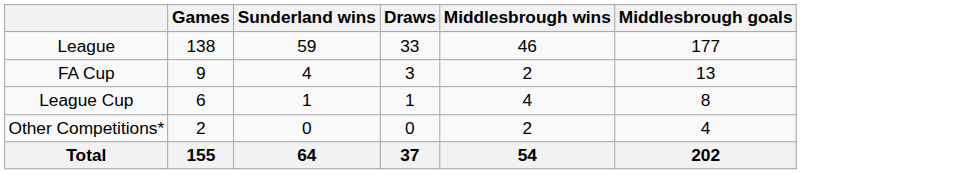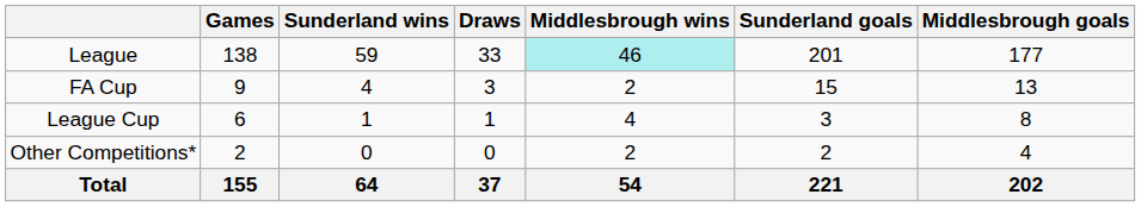+ column: Sunderland goals | 201 | 15 | 3 | 2 | 221
League | Middlesbrough wins: no background -> paleturquoise background
